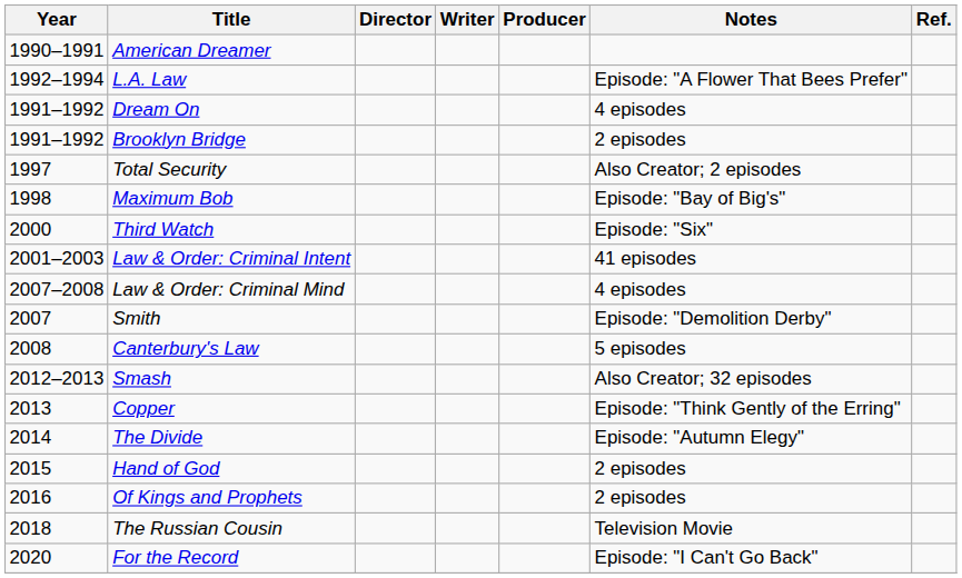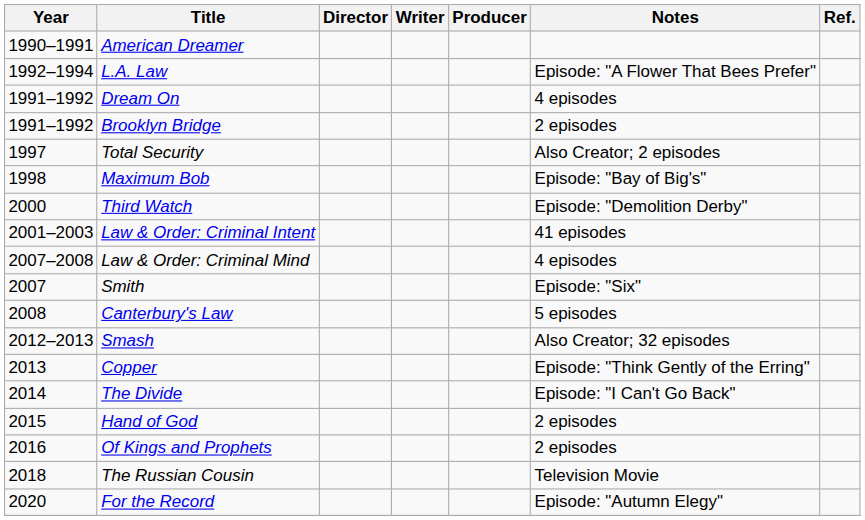Third Watch | Notes: Episode: "Six" -> Episode: "Demolition Derby"
Smith | Notes: Episode: "Demolition Derby" -> Episode: "Six"
The Divide | Notes: Episode: "Autumn Elegy" -> Episode: "I Can't Go Back"
For the Record | Notes: Episode: "I Can't Go Back" -> Episode: "Autumn Elegy"
